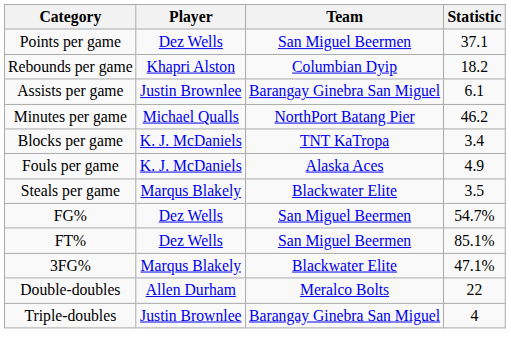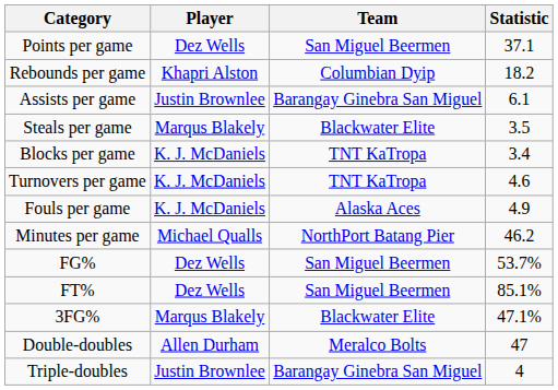rows swapped: Steals per game <-> Minutes per game
+ row: Turnovers per game | K. J. McDaniels | TNT KaTropa | 4.6
FG% | Statistic: 54.7% -> 53.7%
Double-doubles | Statistic: 22 -> 47
